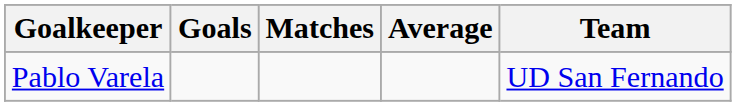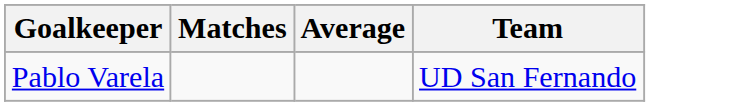- column: Goals
